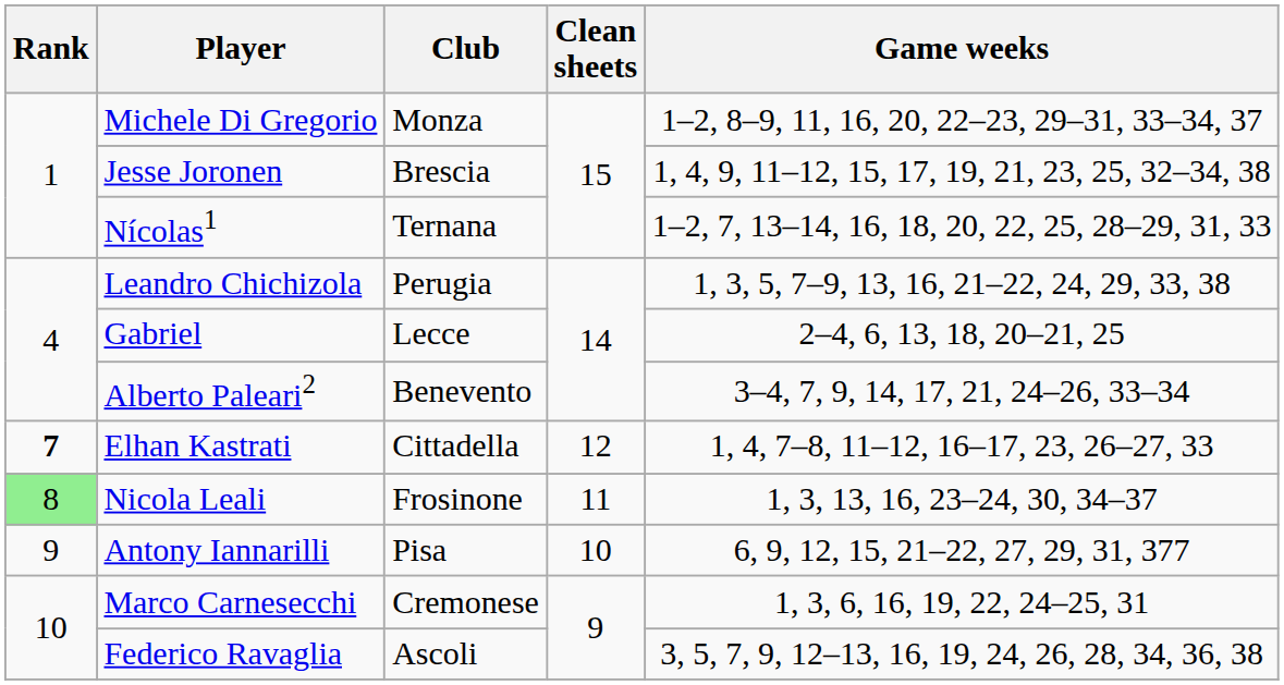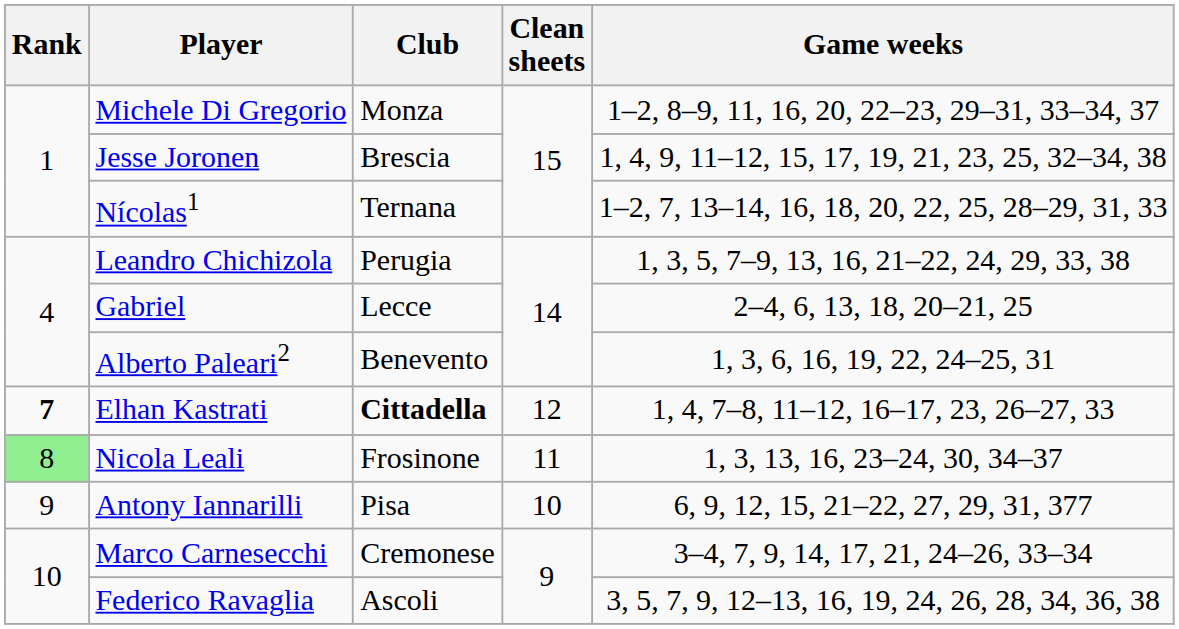Alberto Paleari2 | Game weeks: 3–4, 7, 9, 14, 17, 21, 24–26, 33–34 -> 1, 3, 6, 16, 19, 22, 24–25, 31
Elhan Kastrati | Club: normal -> bold
Marco Carnesecchi | Game weeks: 1, 3, 6, 16, 19, 22, 24–25, 31 -> 3–4, 7, 9, 14, 17, 21, 24–26, 33–34
